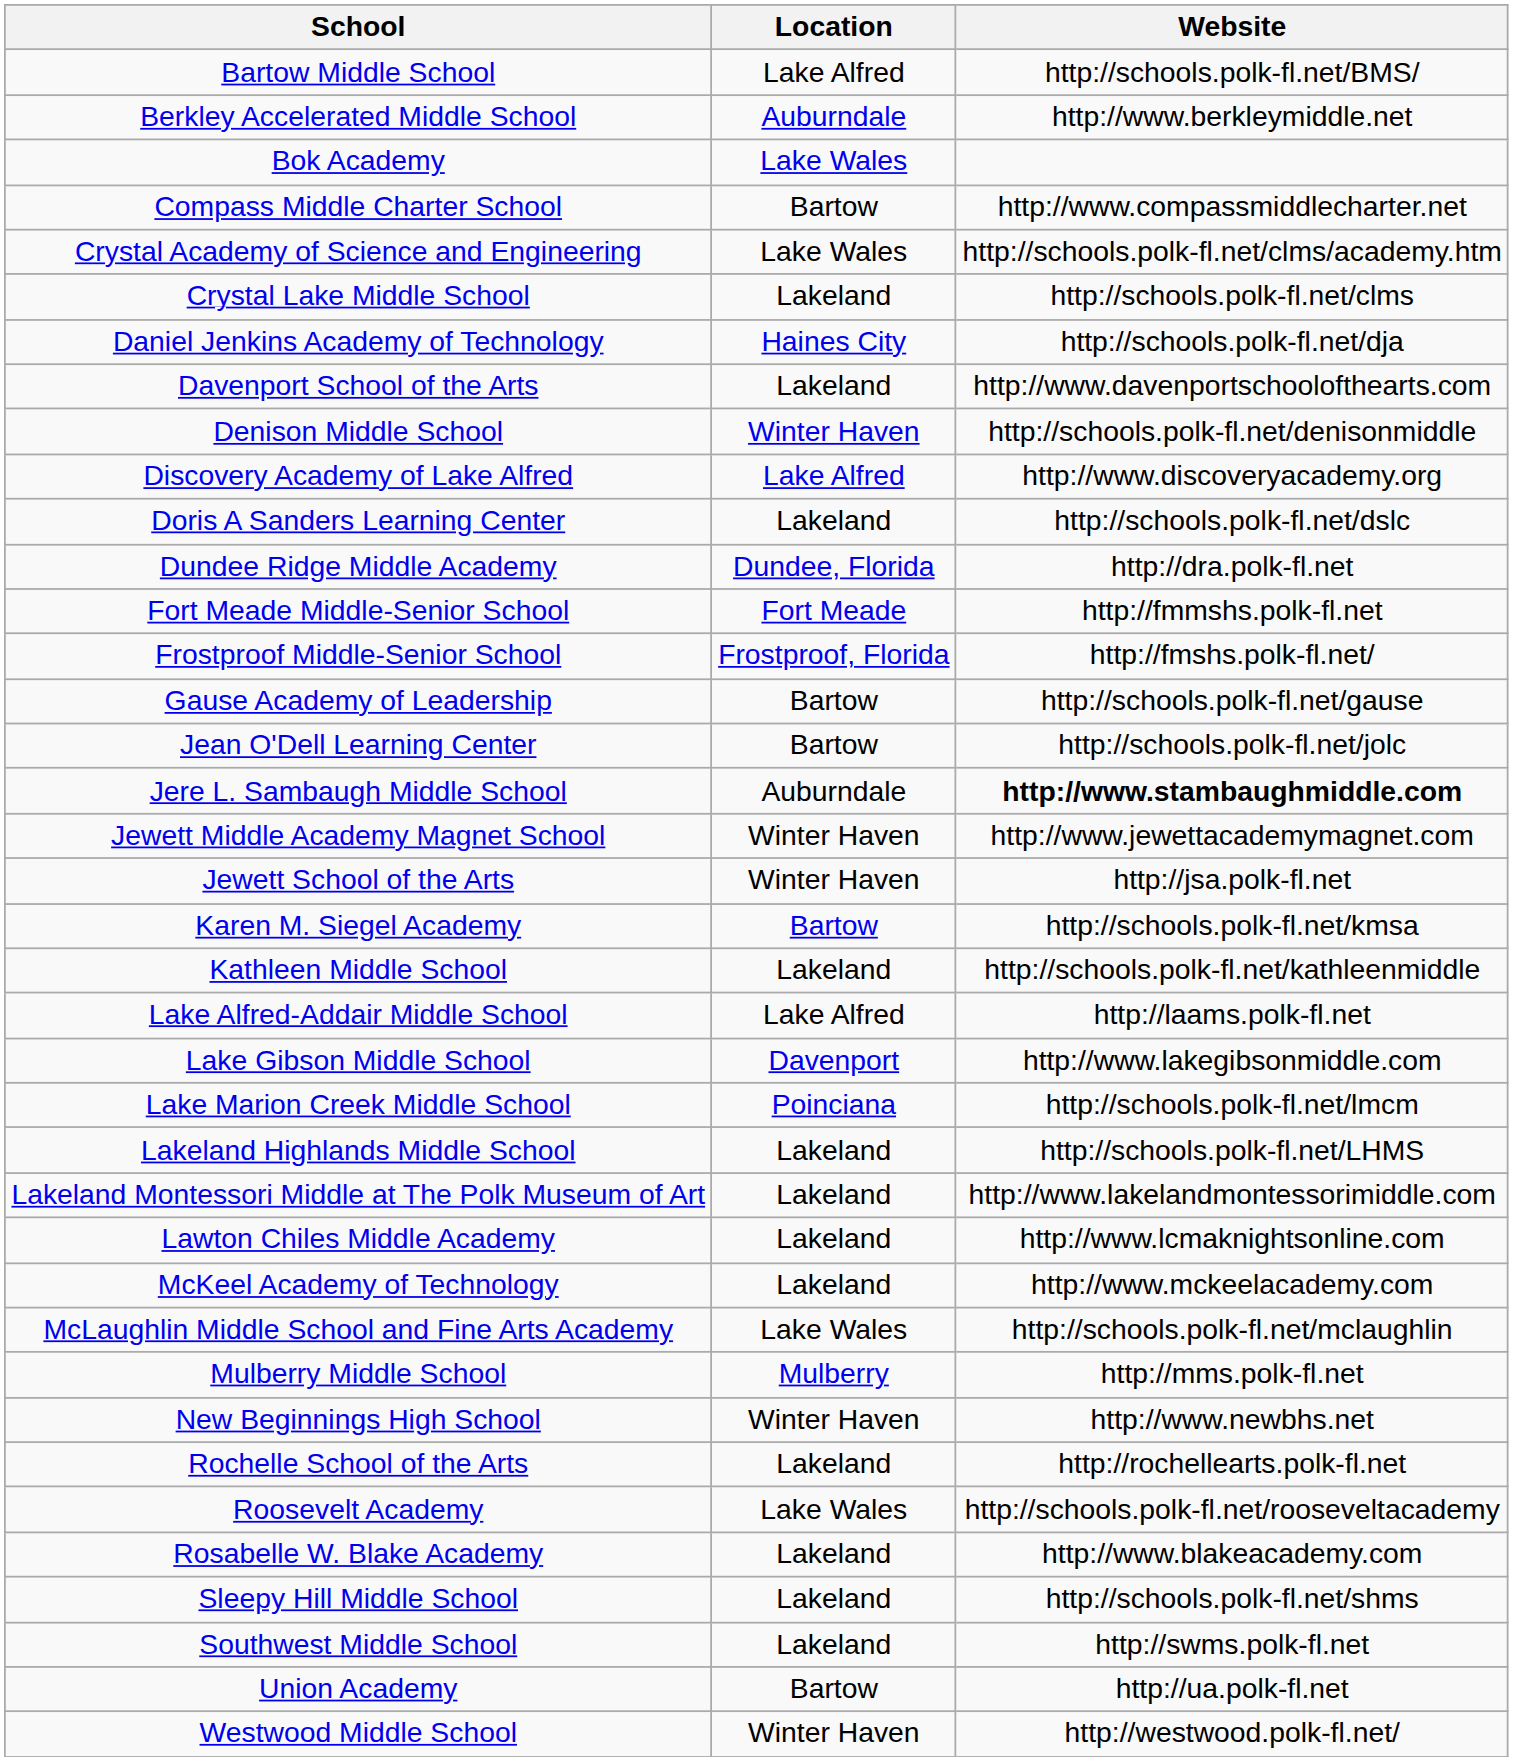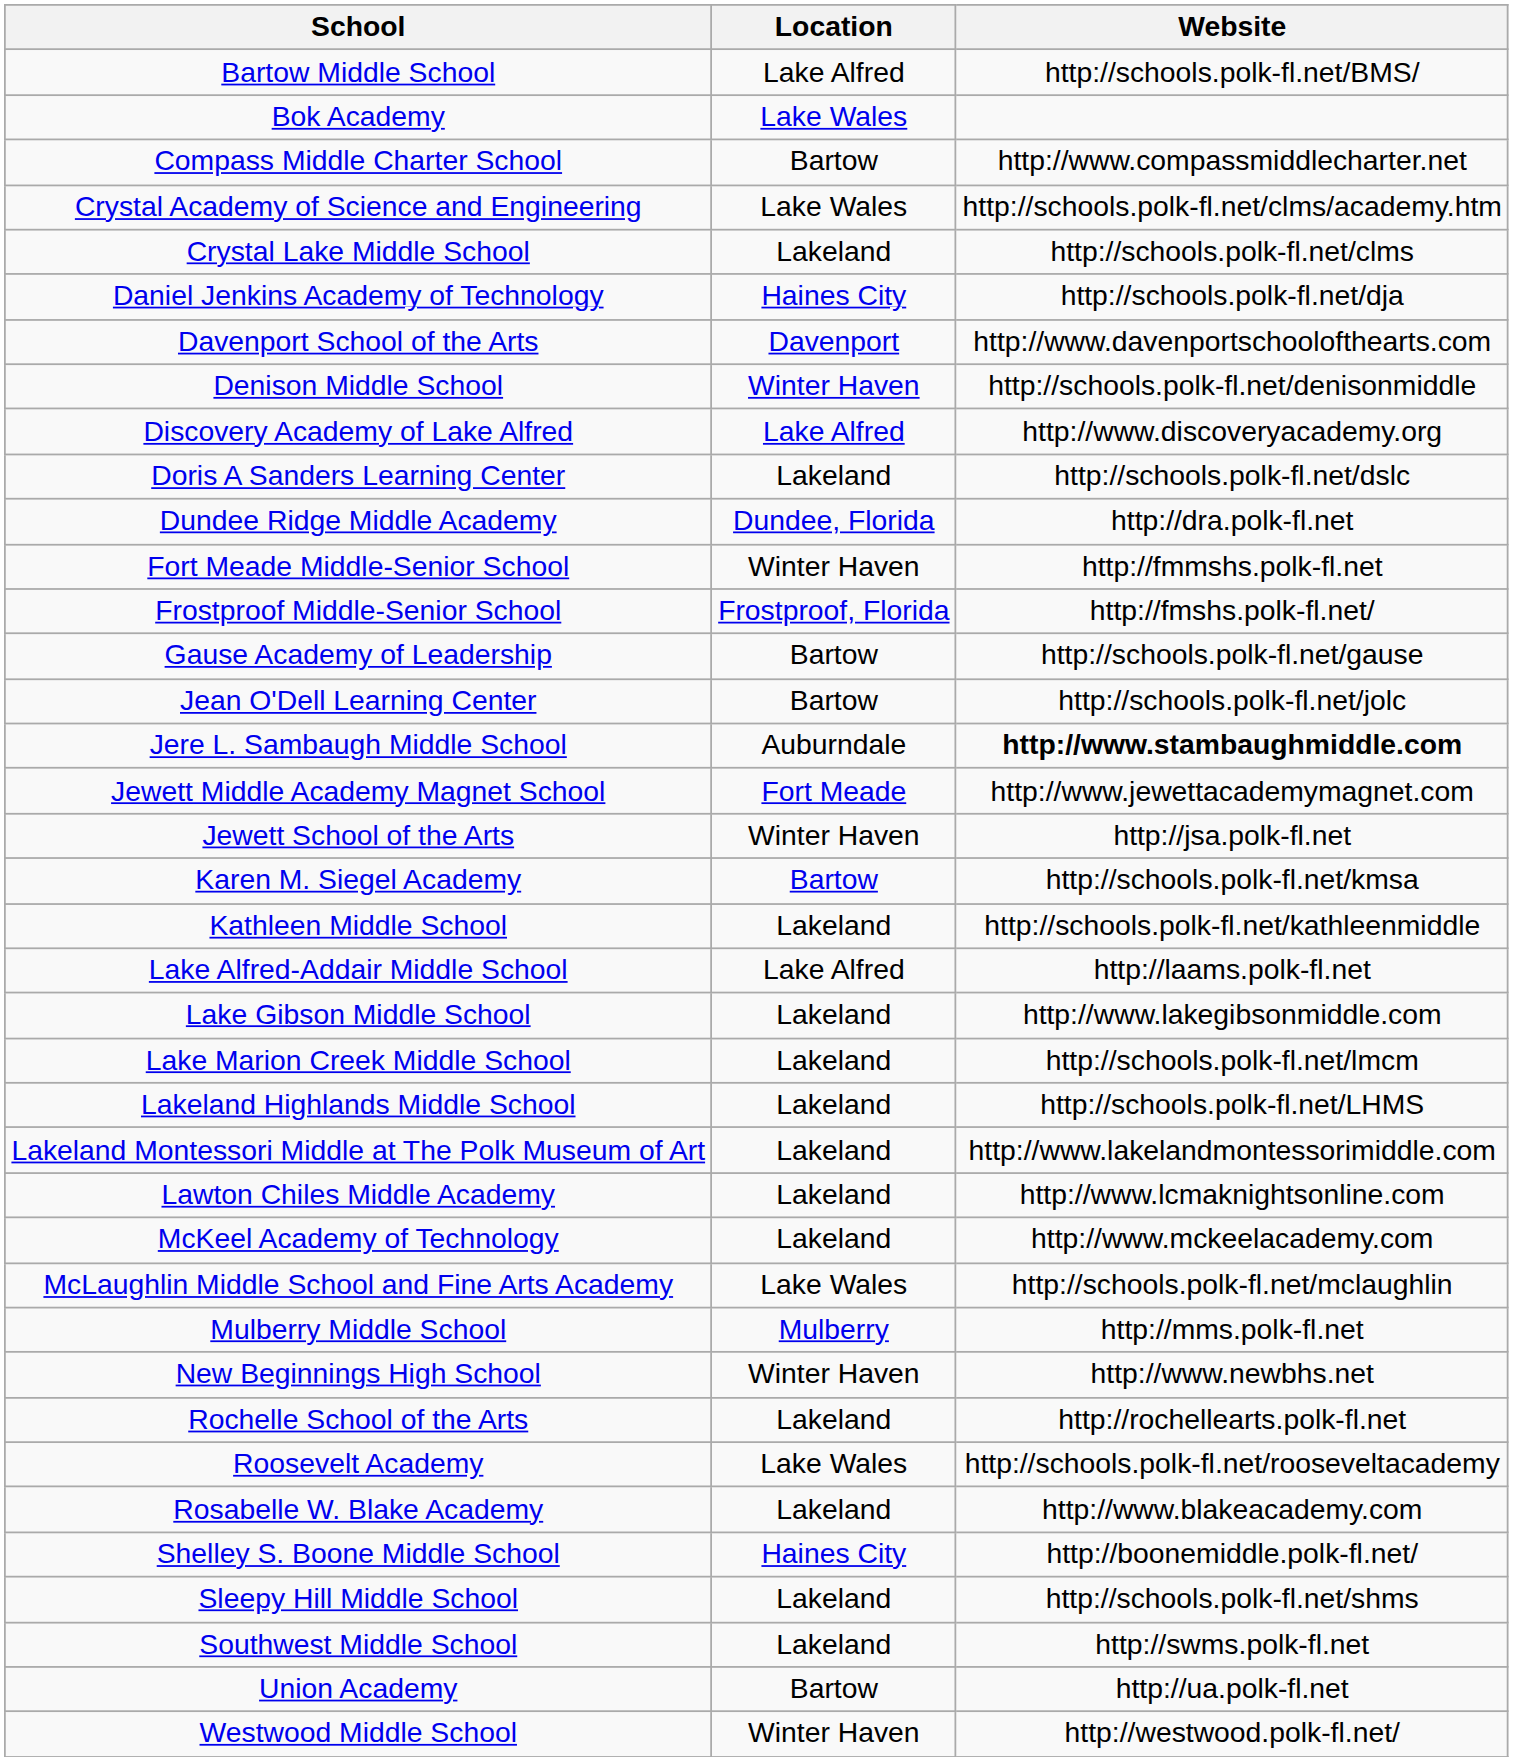- row: Berkley Accelerated Middle School | Auburndale | http://www.berkleymiddle.net
Davenport School of the Arts | Location: Lakeland -> Davenport
Fort Meade Middle-Senior School | Location: Fort Meade -> Winter Haven
Jewett Middle Academy Magnet School | Location: Winter Haven -> Fort Meade
Lake Gibson Middle School | Location: Davenport -> Lakeland
Lake Marion Creek Middle School | Location: Poinciana -> Lakeland
+ row: Shelley S. Boone Middle School | Haines City | http://boonemiddle.polk-fl.net/
